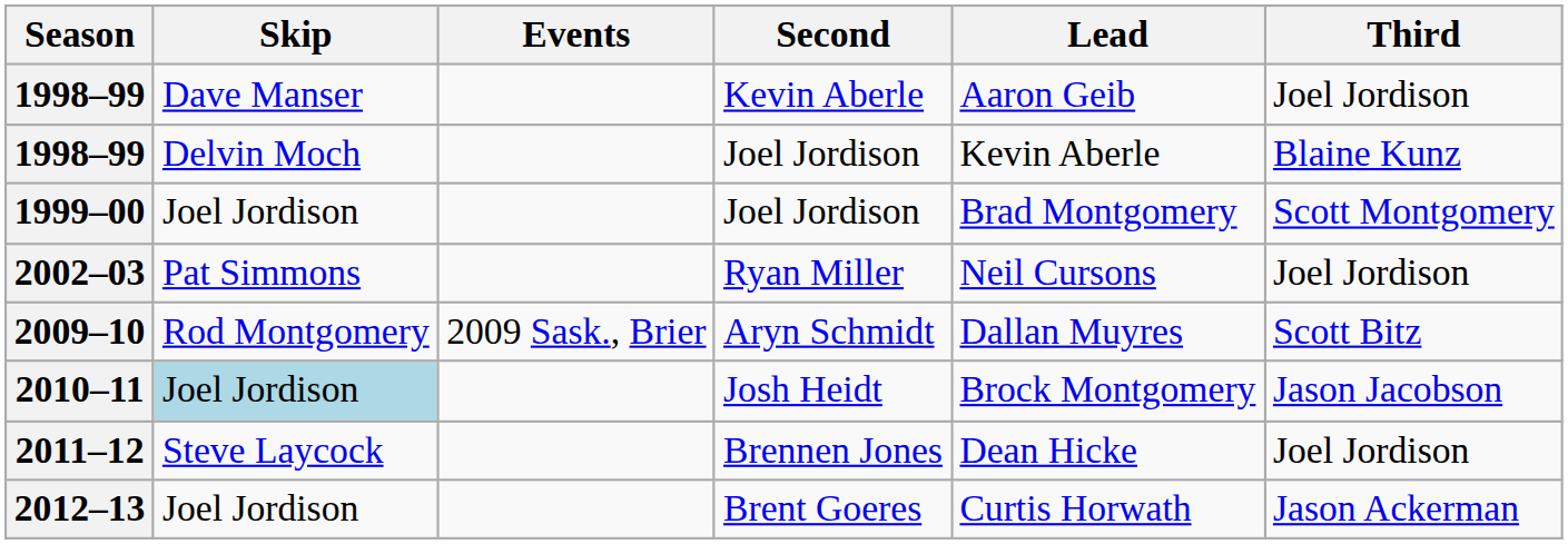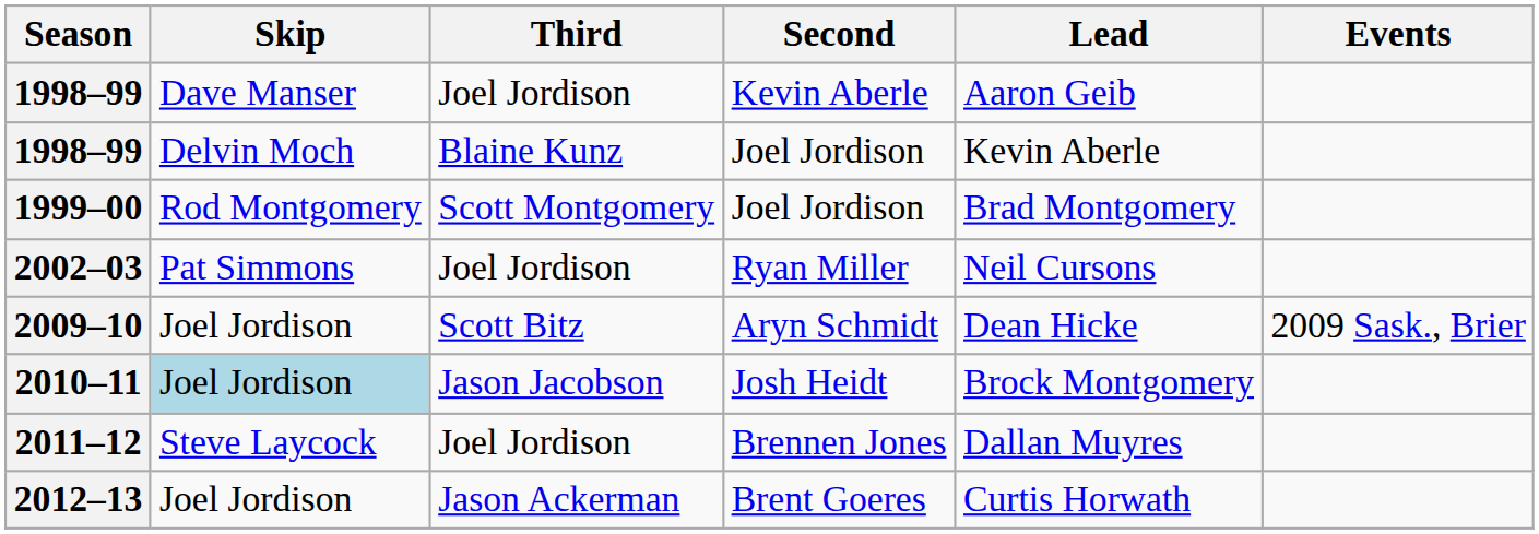columns swapped: Third <-> Events
1999–00 | Skip: Joel Jordison -> Rod Montgomery
2009–10 | Skip: Rod Montgomery -> Joel Jordison
2009–10 | Lead: Dallan Muyres -> Dean Hicke
2011–12 | Lead: Dean Hicke -> Dallan Muyres
